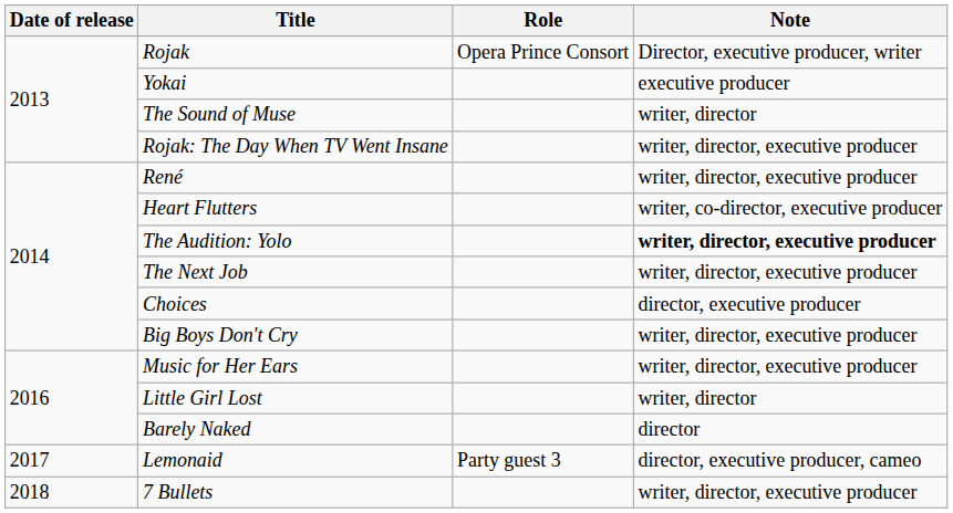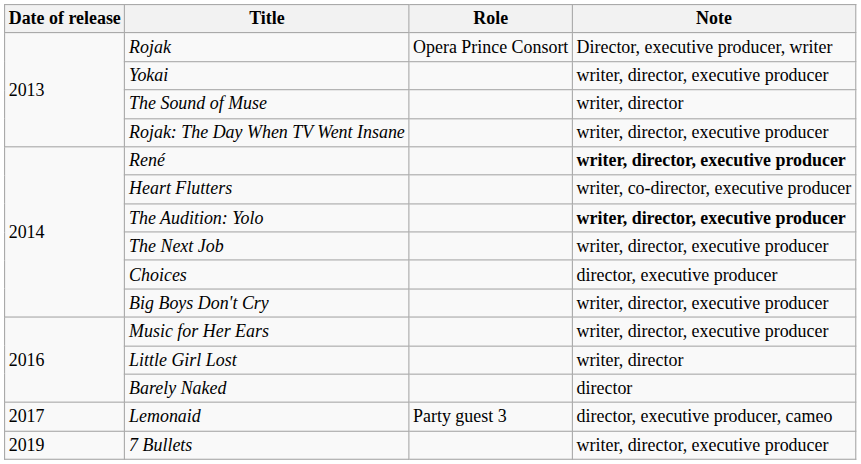Yokai | Note: executive producer -> writer, director, executive producer
René | Note: normal -> bold
7 Bullets | Date of release: 2018 -> 2019
